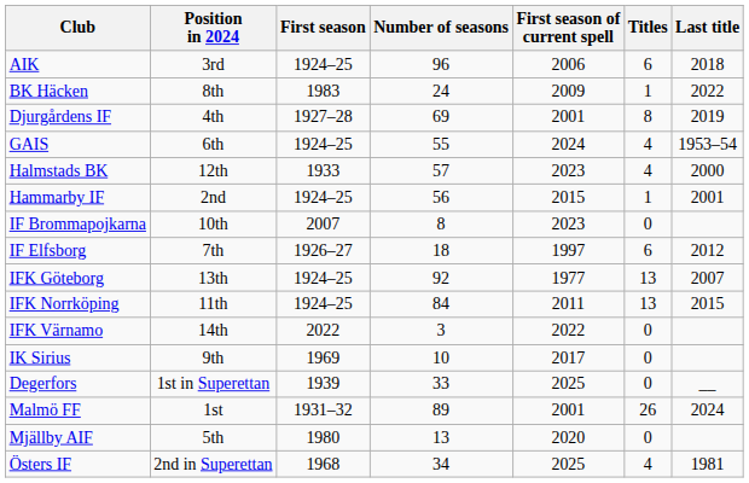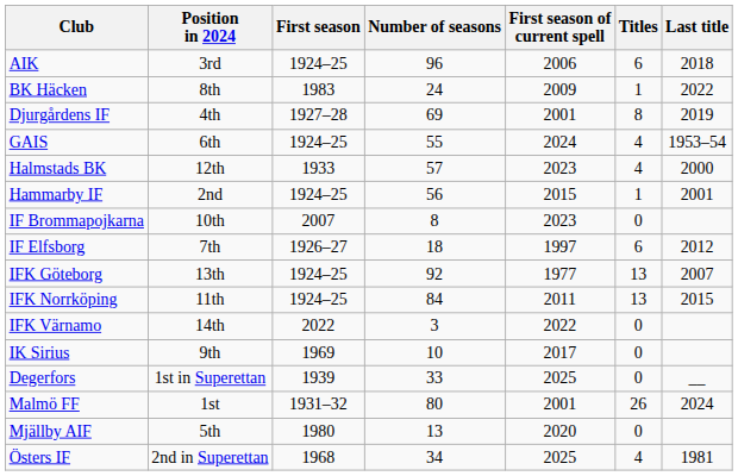Malmö FF | Number of seasons: 89 -> 80
